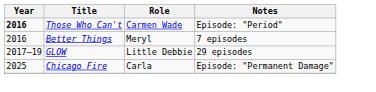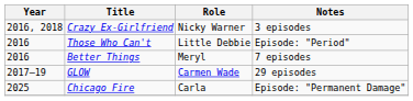+ row: 2016, 2018 | Crazy Ex-Girlfriend | Nicky Warner | 3 episodes
Those Who Can't | Year: bold -> normal
Those Who Can't | Role: Carmen Wade -> Little Debbie
GLOW | Role: Little Debbie -> Carmen Wade
